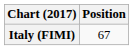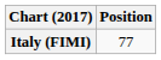Italy (FIMI) | Position: 67 -> 77
